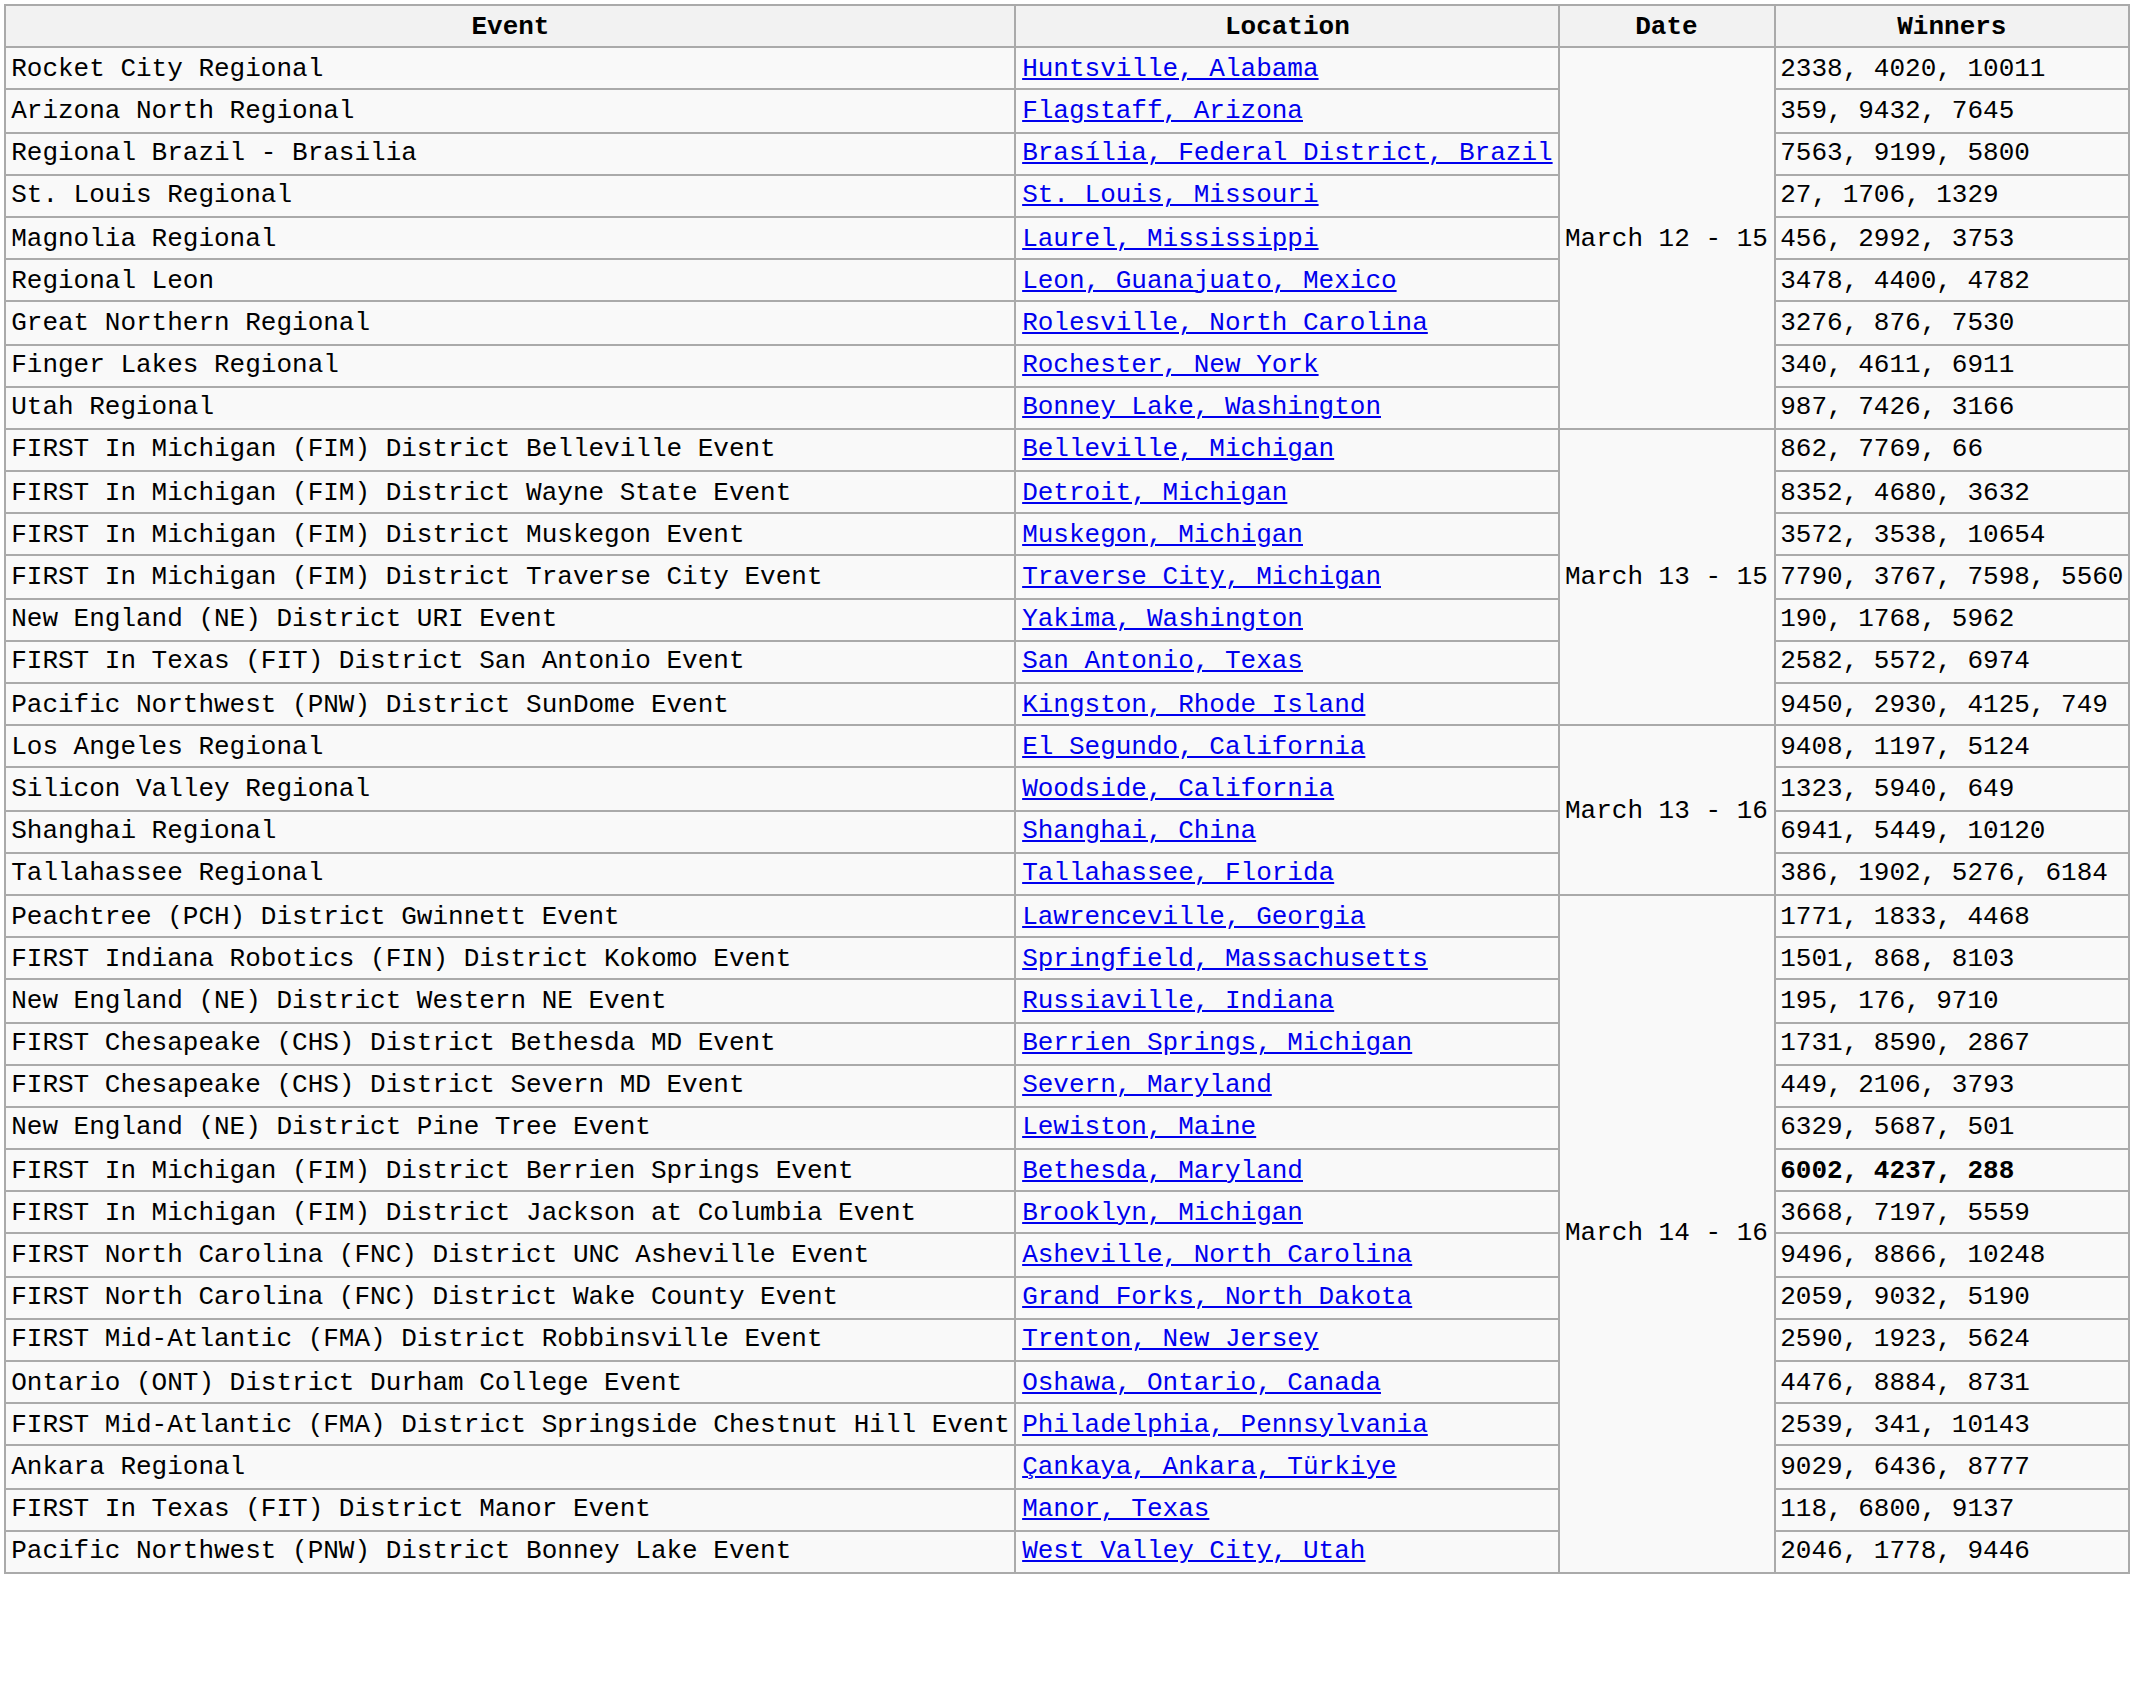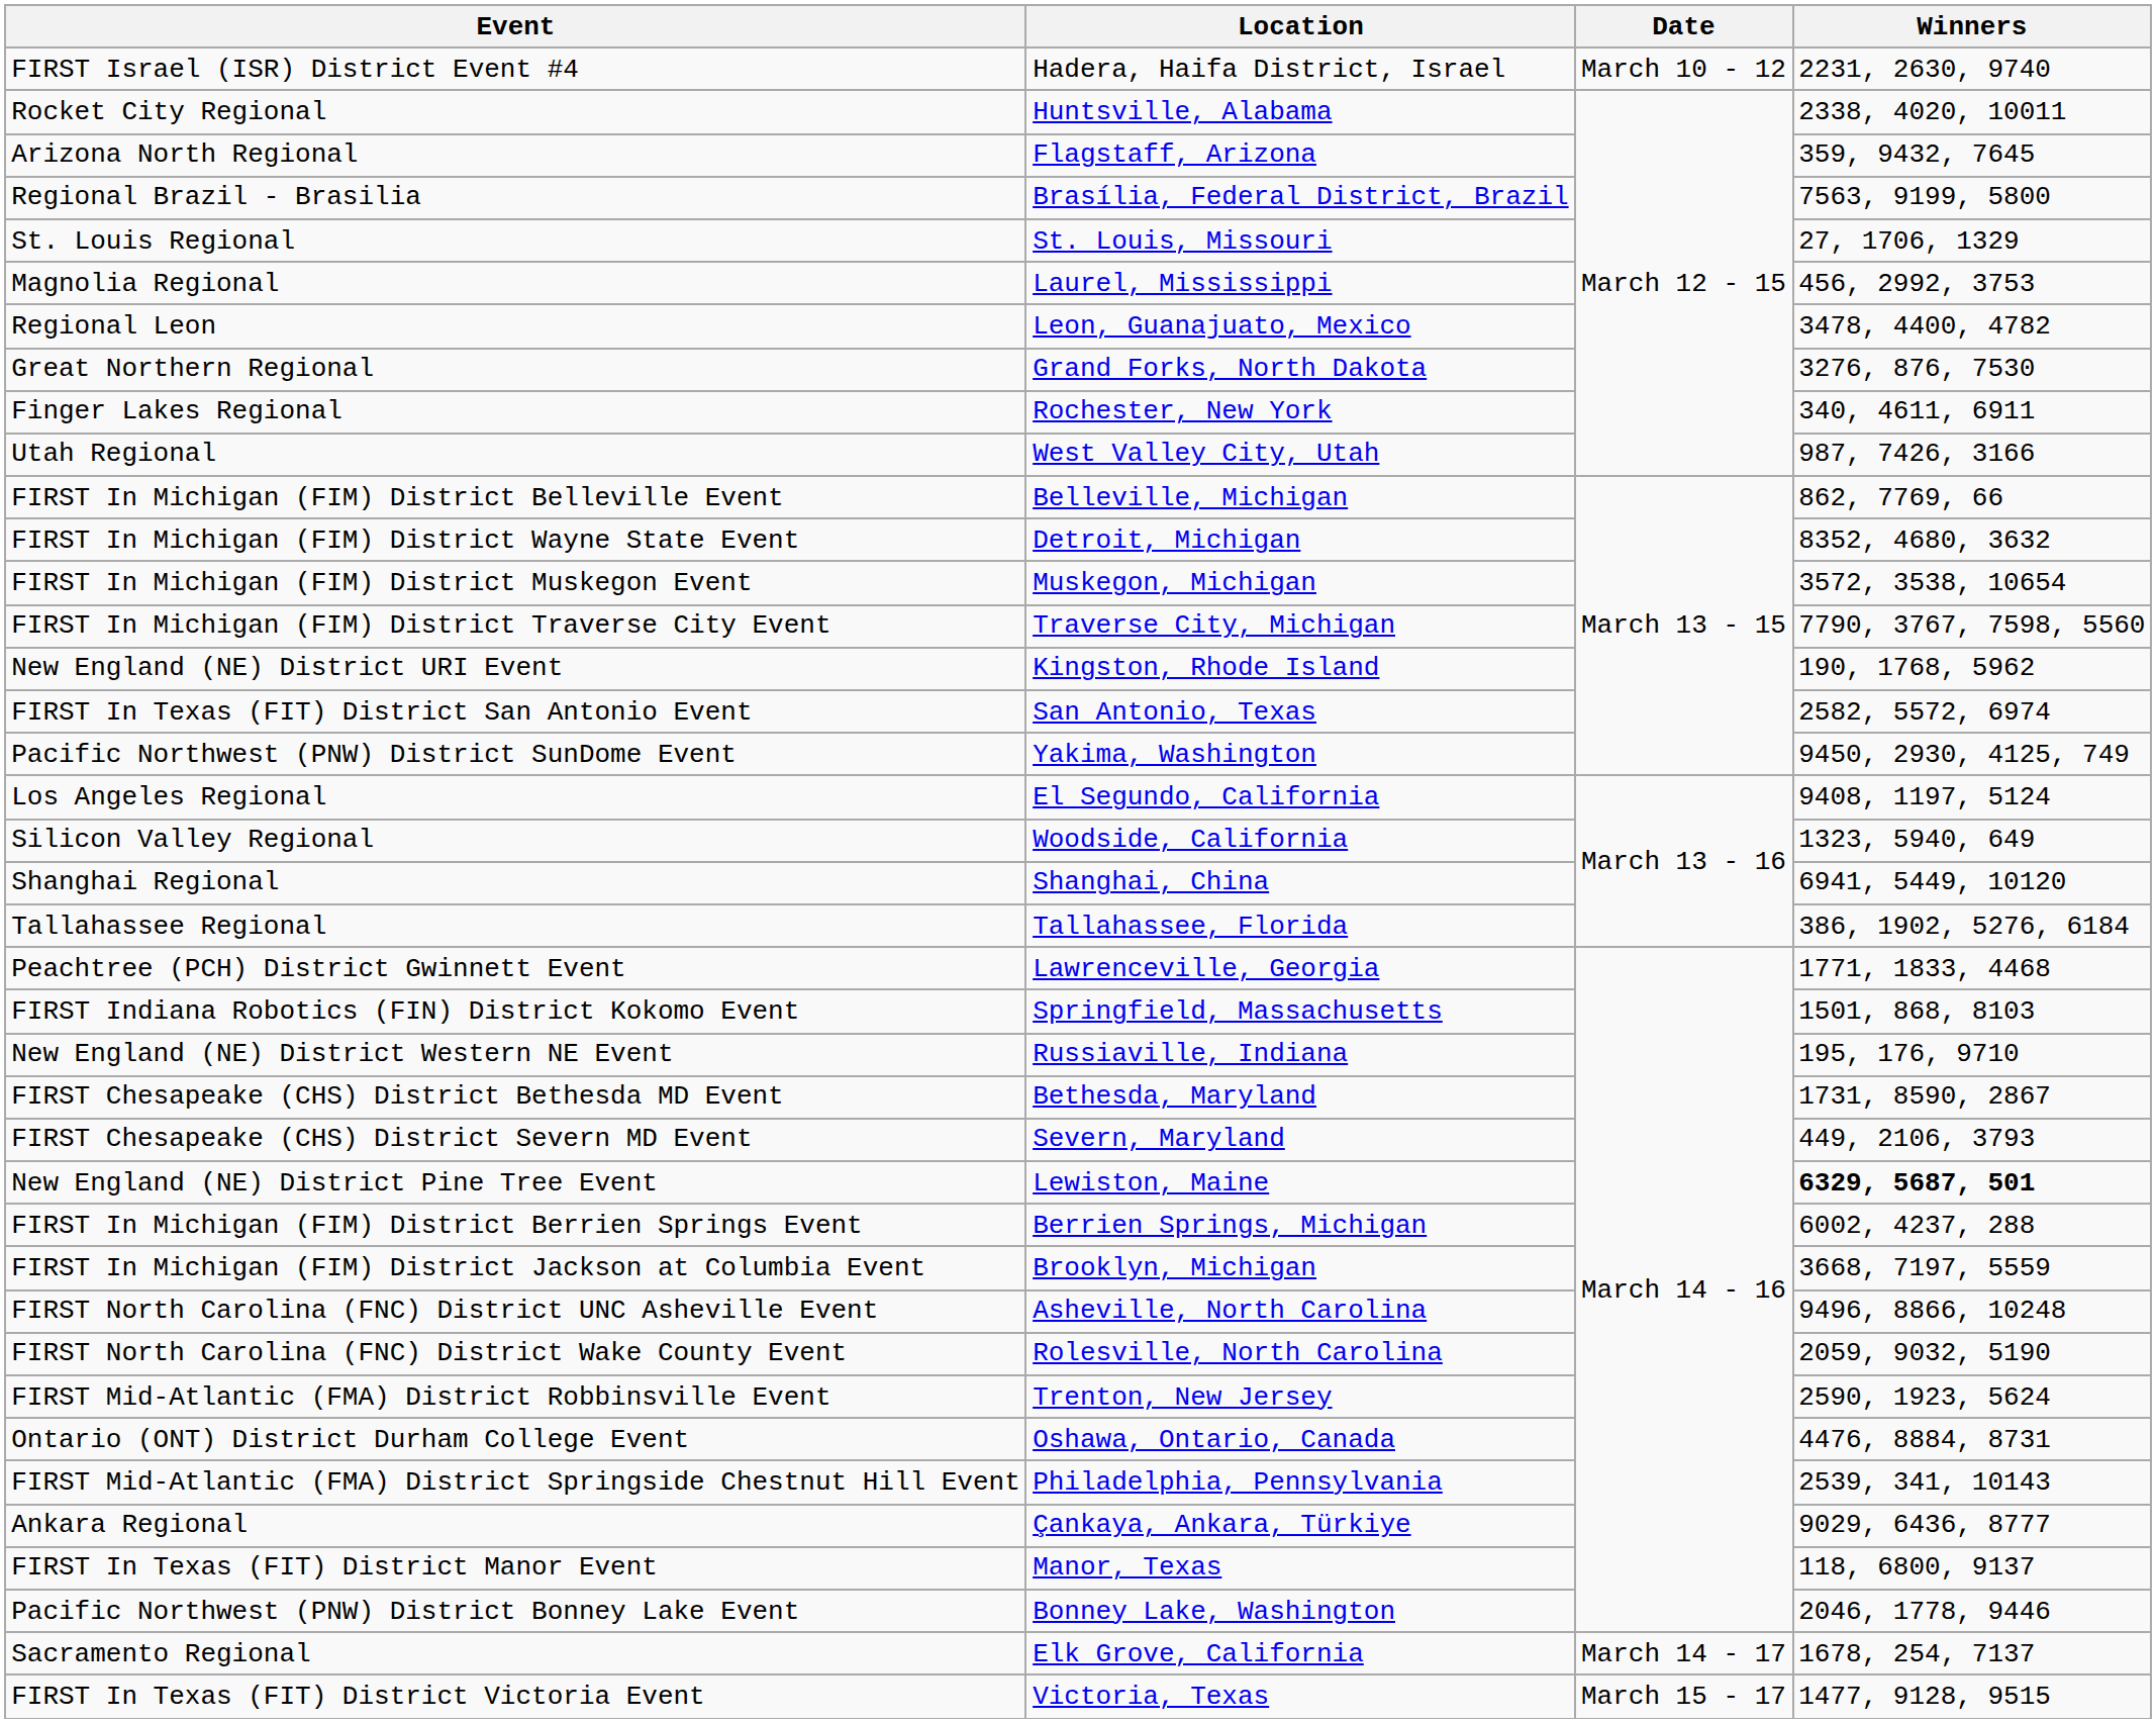+ row: FIRST Israel (ISR) District Event #4 | Hadera, Haifa District, Israel | March 10 - 12 | 2231, 2630, 9740
Great Northern Regional | Location: Rolesville, North Carolina -> Grand Forks, North Dakota
Utah Regional | Location: Bonney Lake, Washington -> West Valley City, Utah
New England (NE) District URI Event | Location: Yakima, Washington -> Kingston, Rhode Island
Pacific Northwest (PNW) District SunDome Event | Location: Kingston, Rhode Island -> Yakima, Washington
FIRST Chesapeake (CHS) District Bethesda MD Event | Location: Berrien Springs, Michigan -> Bethesda, Maryland
New England (NE) District Pine Tree Event | Winners: normal -> bold
FIRST In Michigan (FIM) District Berrien Springs Event | Location: Bethesda, Maryland -> Berrien Springs, Michigan
FIRST In Michigan (FIM) District Berrien Springs Event | Winners: bold -> normal
FIRST North Carolina (FNC) District Wake County Event | Location: Grand Forks, North Dakota -> Rolesville, North Carolina
Pacific Northwest (PNW) District Bonney Lake Event | Location: West Valley City, Utah -> Bonney Lake, Washington
+ row: Sacramento Regional | Elk Grove, California | March 14 - 17 | 1678, 254, 7137
+ row: FIRST In Texas (FIT) District Victoria Event | Victoria, Texas | March 15 - 17 | 1477, 9128, 9515
